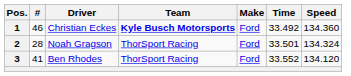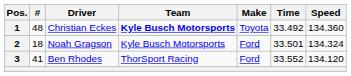1 | #: 46 -> 48
1 | Make: Ford -> Toyota
2 | #: 28 -> 18
2 | Team: ThorSport Racing -> Kyle Busch Motorsports
